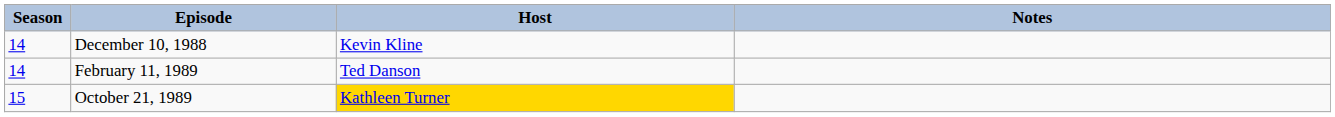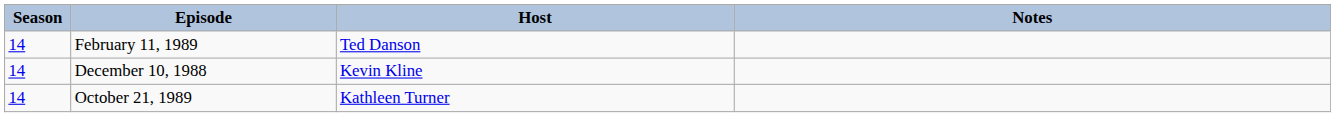rows swapped: December 10, 1988 <-> February 11, 1989
October 21, 1989 | Season: 15 -> 14
October 21, 1989 | Host: gold background -> no background
